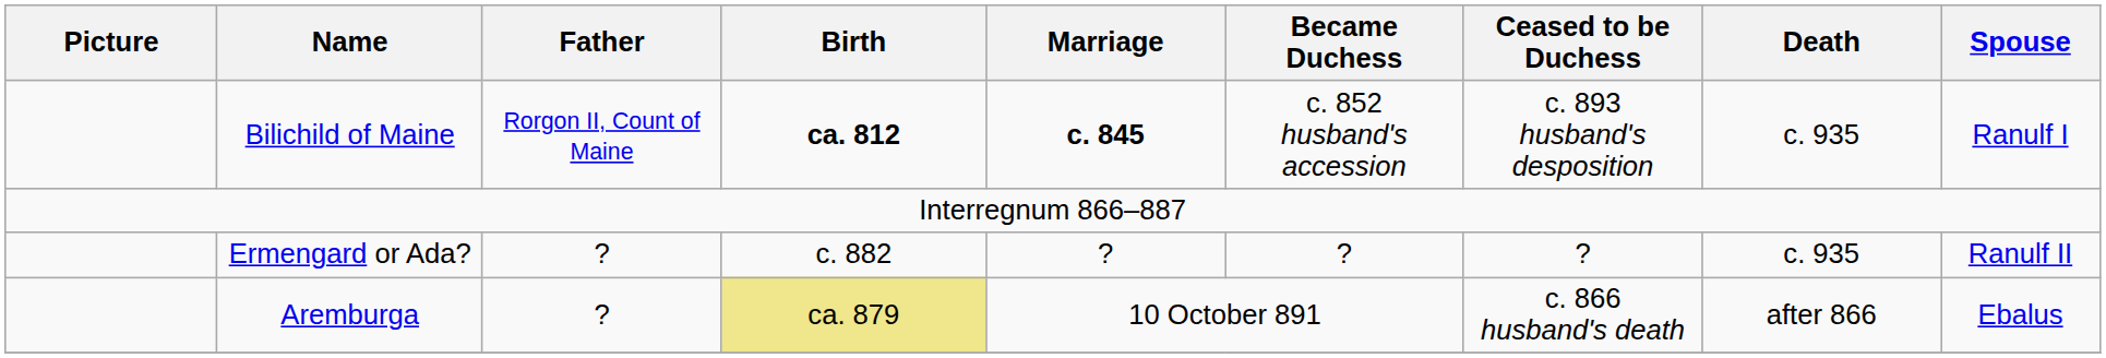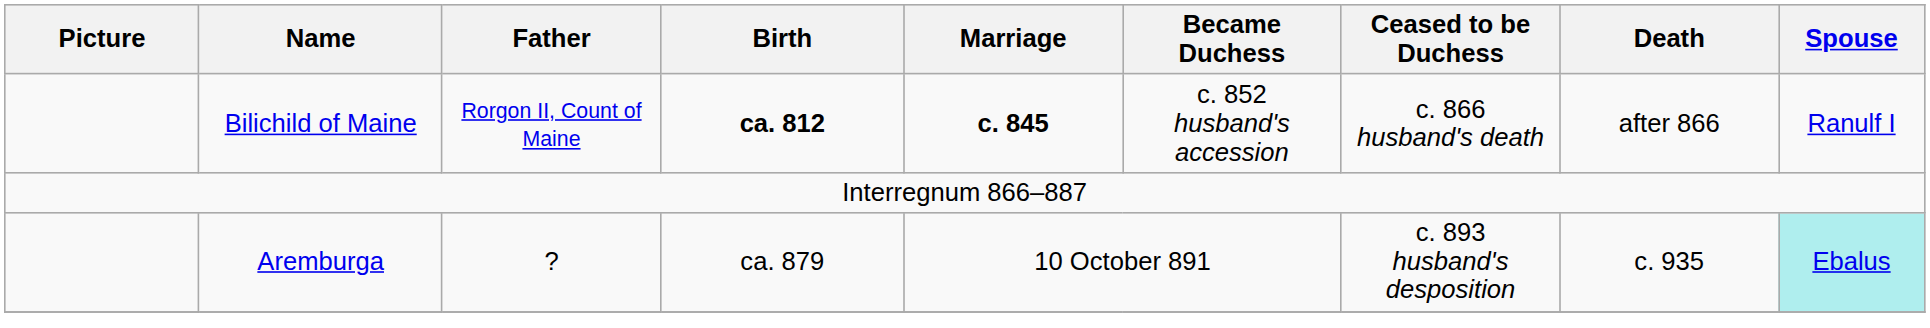Bilichild of Maine | Ceased to be Duchess: c. 893 husband's desposition -> c. 866 husband's death
Bilichild of Maine | Death: c. 935 -> after 866
- row: Ermengard or Ada? | ? | c. 882 | ? | ? | ? | c. 935 | Ranulf II
Aremburga | Birth: khaki background -> no background
Aremburga | Ceased to be Duchess: c. 866 husband's death -> c. 893 husband's desposition
Aremburga | Death: after 866 -> c. 935
Aremburga | Spouse: no background -> paleturquoise background
